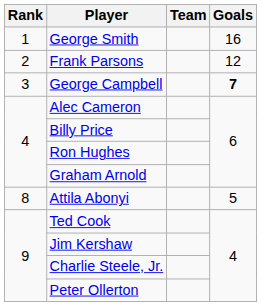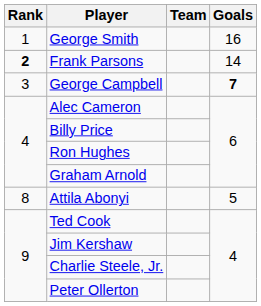Frank Parsons | Rank: normal -> bold
Frank Parsons | Goals: 12 -> 14
